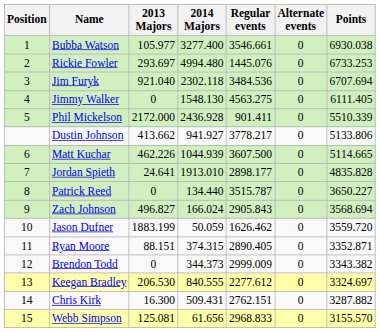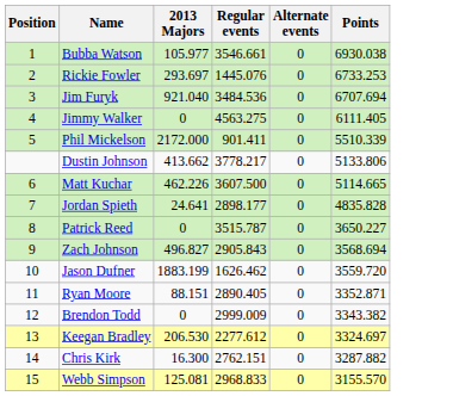- column: 2014 Majors | 3277.400 | 4994.480 | 2302.118 | 1548.130 | 2436.928 | 941.927 | 1044.939 | 1913.010 | 134.440 | 166.024 | 50.059 | 374.315 | 344.373 | 840.555 | 509.431 | 61.656
